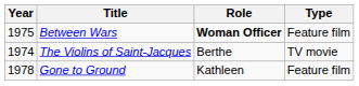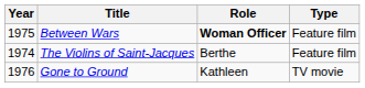The Violins of Saint-Jacques | Type: TV movie -> Feature film
Gone to Ground | Year: 1978 -> 1976
Gone to Ground | Type: Feature film -> TV movie
